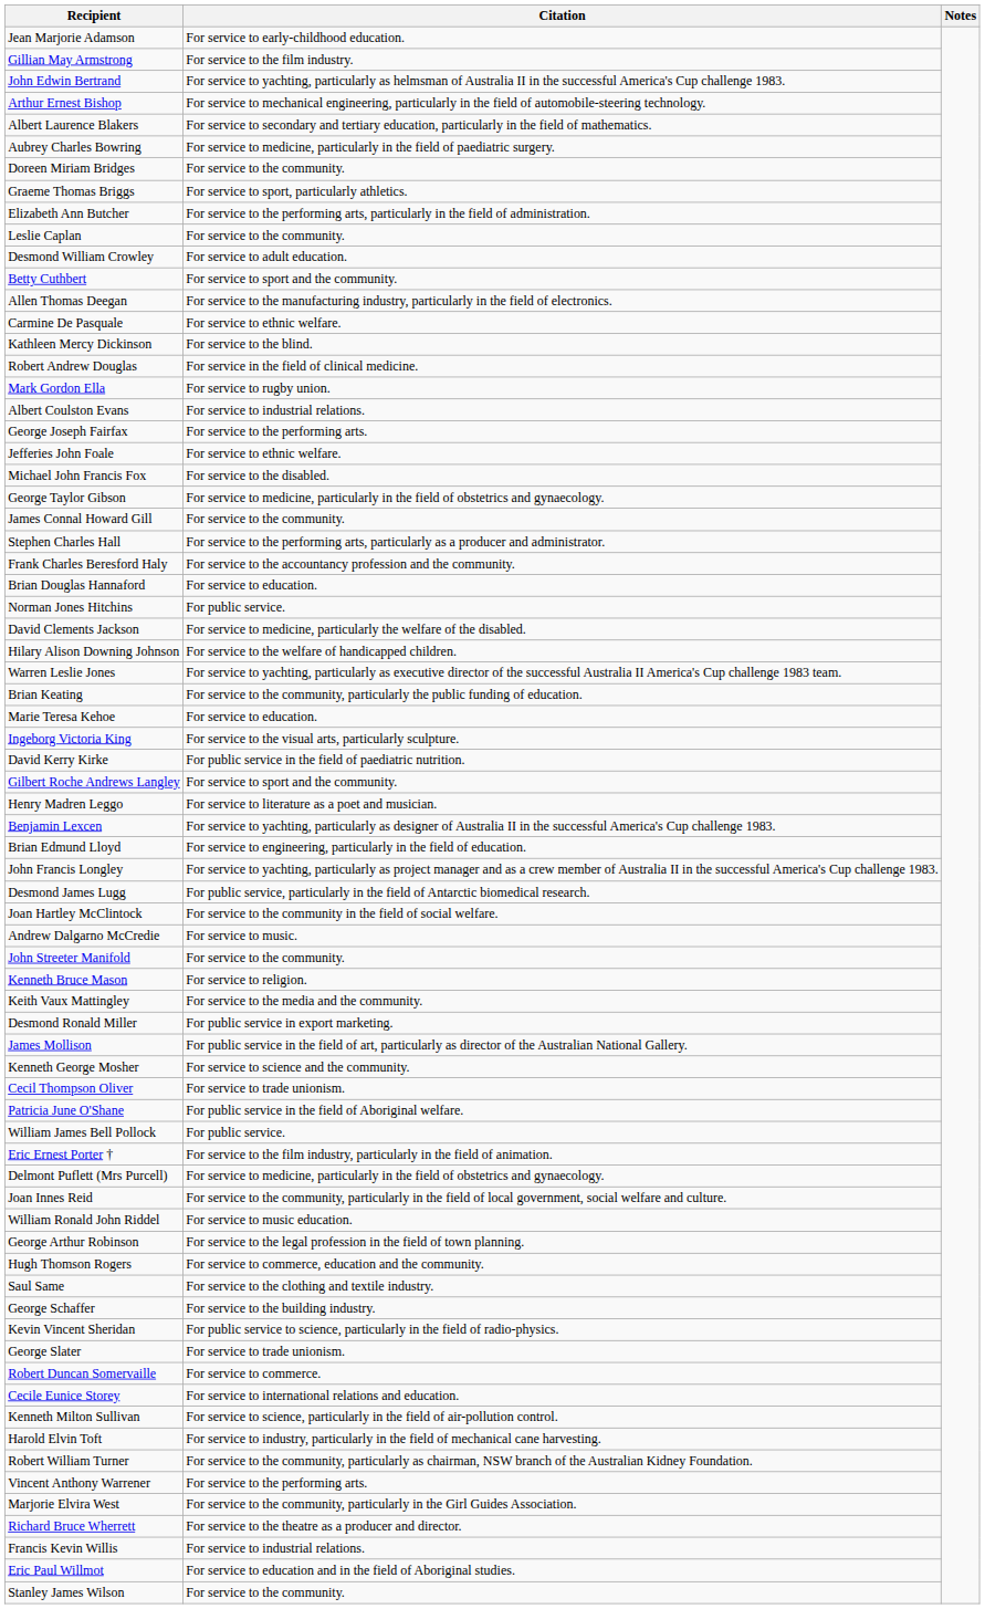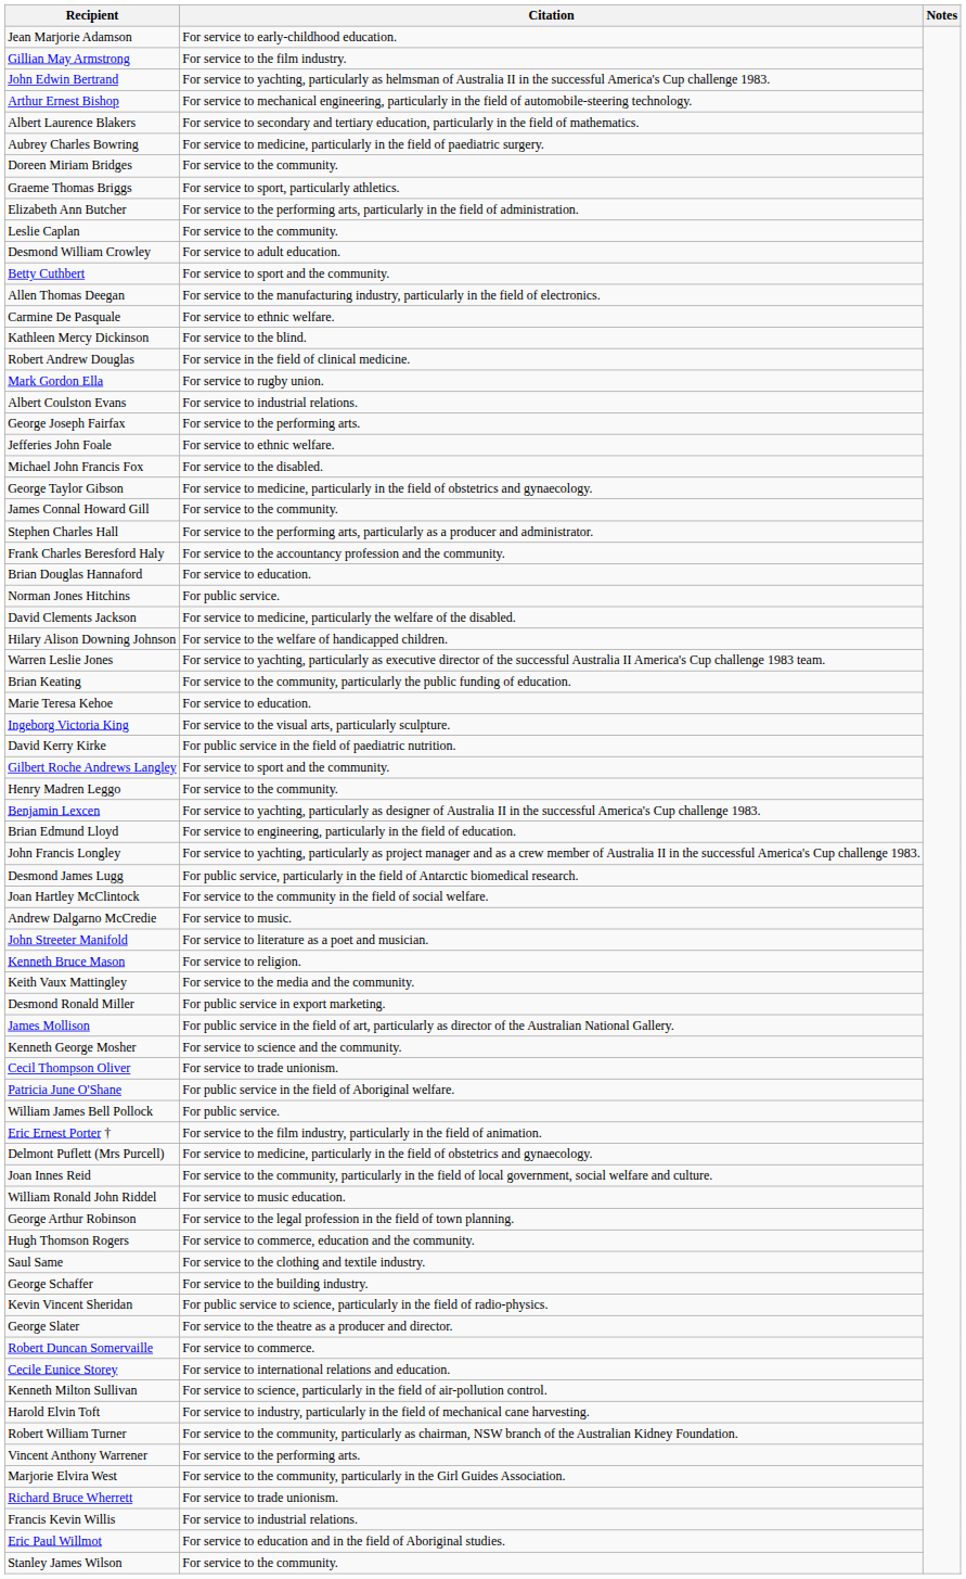Henry Madren Leggo | Citation: For service to literature as a poet and musician. -> For service to the community.
John Streeter Manifold | Citation: For service to the community. -> For service to literature as a poet and musician.
George Slater | Citation: For service to trade unionism. -> For service to the theatre as a producer and director.
Richard Bruce Wherrett | Citation: For service to the theatre as a producer and director. -> For service to trade unionism.
